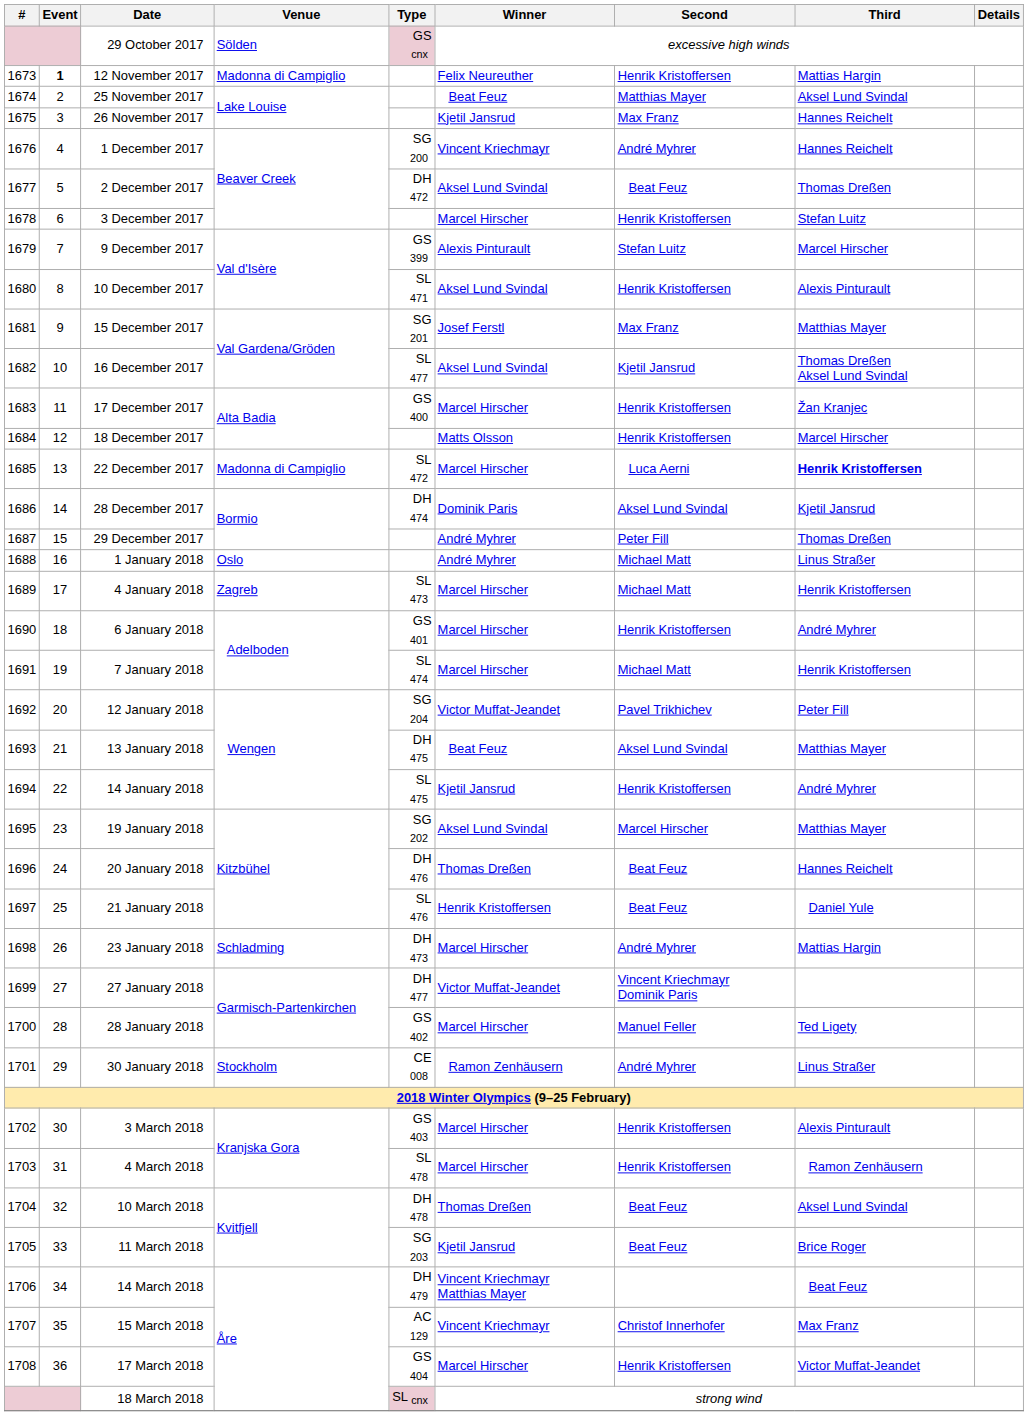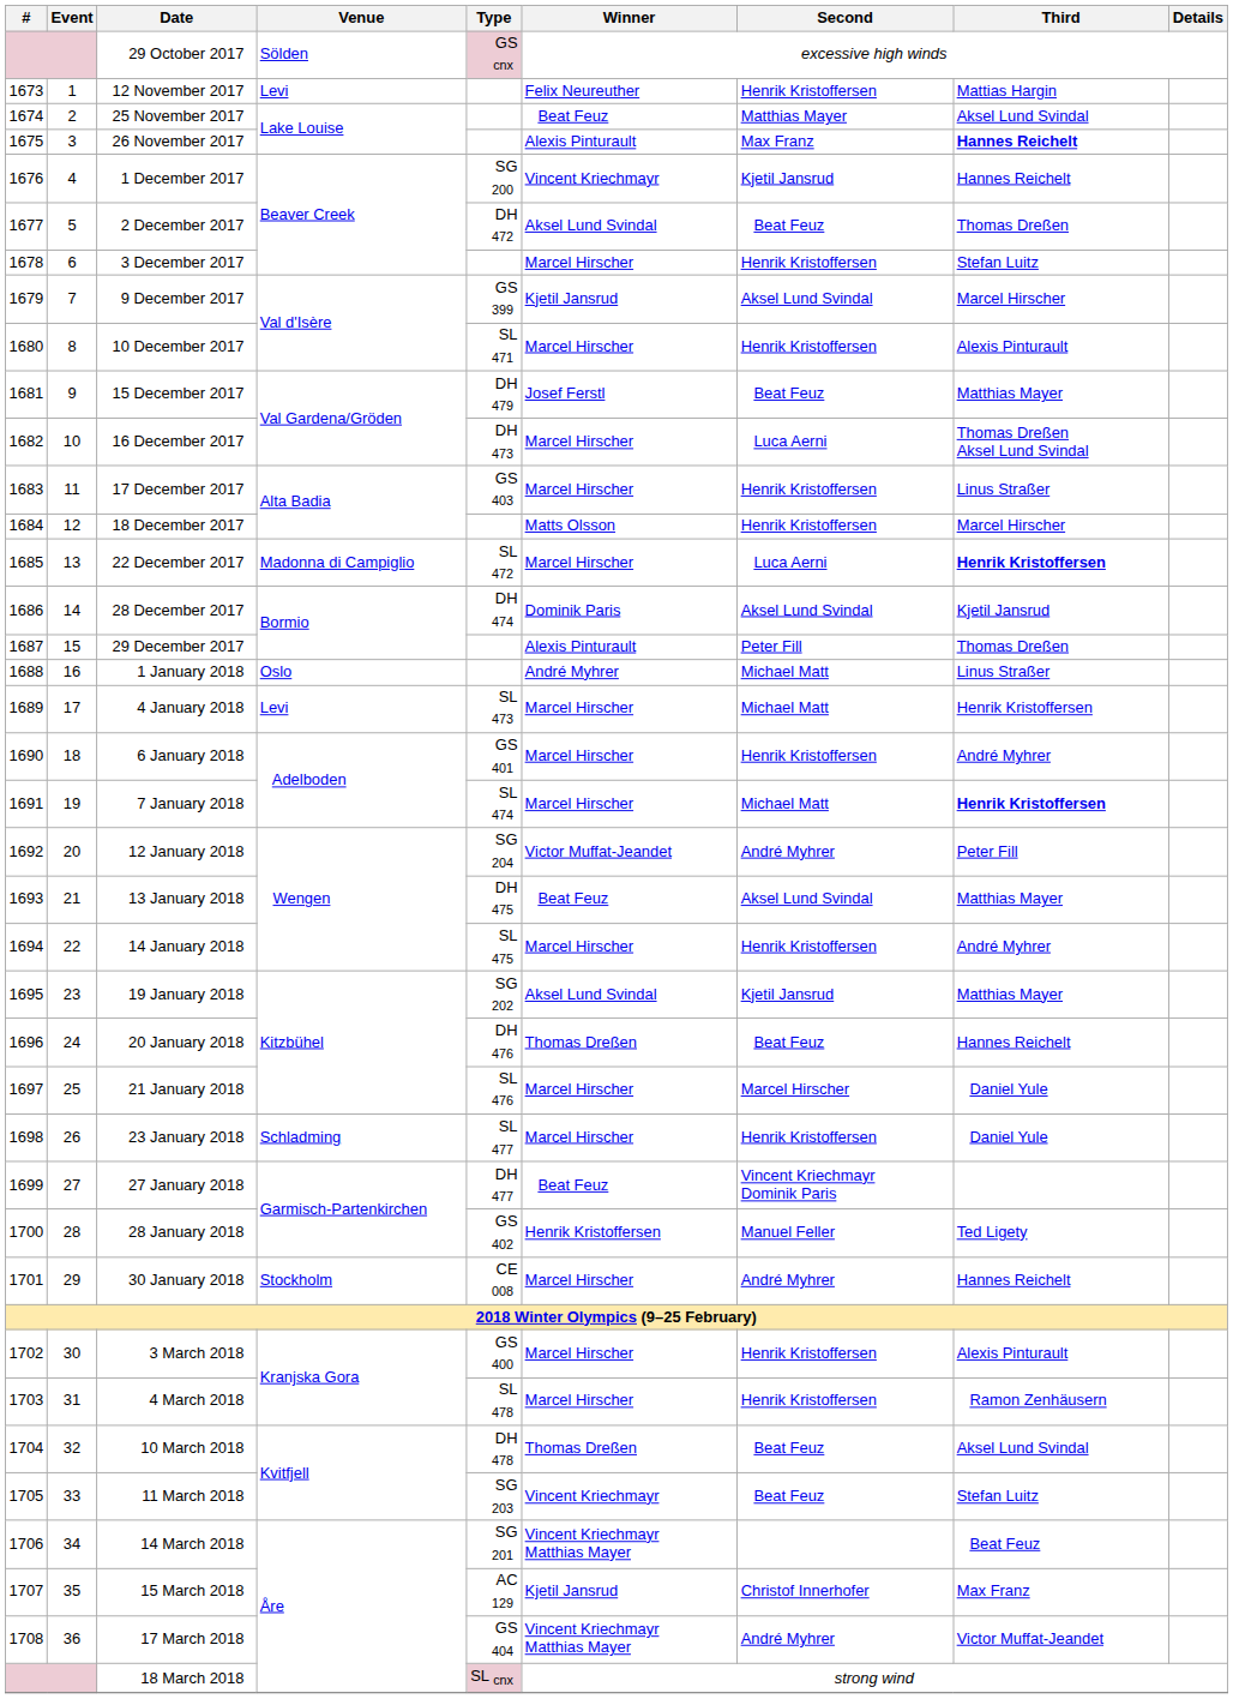12 November 2017 | Event: bold -> normal
12 November 2017 | Venue: Madonna di Campiglio -> Levi
26 November 2017 | Winner: Kjetil Jansrud -> Alexis Pinturault
26 November 2017 | Third: normal -> bold
1 December 2017 | Second: André Myhrer -> Kjetil Jansrud
9 December 2017 | Winner: Alexis Pinturault -> Kjetil Jansrud
9 December 2017 | Second: Stefan Luitz -> Aksel Lund Svindal
10 December 2017 | Winner: Aksel Lund Svindal -> Marcel Hirscher
15 December 2017 | Type: SG 201 -> DH 479
15 December 2017 | Second: Max Franz -> Beat Feuz
16 December 2017 | Type: SL 477 -> DH 473
16 December 2017 | Winner: Aksel Lund Svindal -> Marcel Hirscher
16 December 2017 | Second: Kjetil Jansrud -> Luca Aerni
17 December 2017 | Type: GS 400 -> GS 403
17 December 2017 | Third: Žan Kranjec -> Linus Straßer
29 December 2017 | Winner: André Myhrer -> Alexis Pinturault
4 January 2018 | Venue: Zagreb -> Levi
7 January 2018 | Third: normal -> bold
12 January 2018 | Second: Pavel Trikhichev -> André Myhrer
14 January 2018 | Winner: Kjetil Jansrud -> Marcel Hirscher
19 January 2018 | Second: Marcel Hirscher -> Kjetil Jansrud
21 January 2018 | Winner: Henrik Kristoffersen -> Marcel Hirscher
21 January 2018 | Second: Beat Feuz -> Marcel Hirscher
23 January 2018 | Type: DH 473 -> SL 477
23 January 2018 | Second: André Myhrer -> Henrik Kristoffersen
23 January 2018 | Third: Mattias Hargin -> Daniel Yule
27 January 2018 | Winner: Victor Muffat-Jeandet -> Beat Feuz
28 January 2018 | Winner: Marcel Hirscher -> Henrik Kristoffersen
30 January 2018 | Winner: Ramon Zenhäusern -> Marcel Hirscher
30 January 2018 | Third: Linus Straßer -> Hannes Reichelt
3 March 2018 | Type: GS 403 -> GS 400
11 March 2018 | Winner: Kjetil Jansrud -> Vincent Kriechmayr
11 March 2018 | Third: Brice Roger -> Stefan Luitz
14 March 2018 | Type: DH 479 -> SG 201
15 March 2018 | Winner: Vincent Kriechmayr -> Kjetil Jansrud
17 March 2018 | Winner: Marcel Hirscher -> Vincent Kriechmayr Matthias Mayer
17 March 2018 | Second: Henrik Kristoffersen -> André Myhrer
